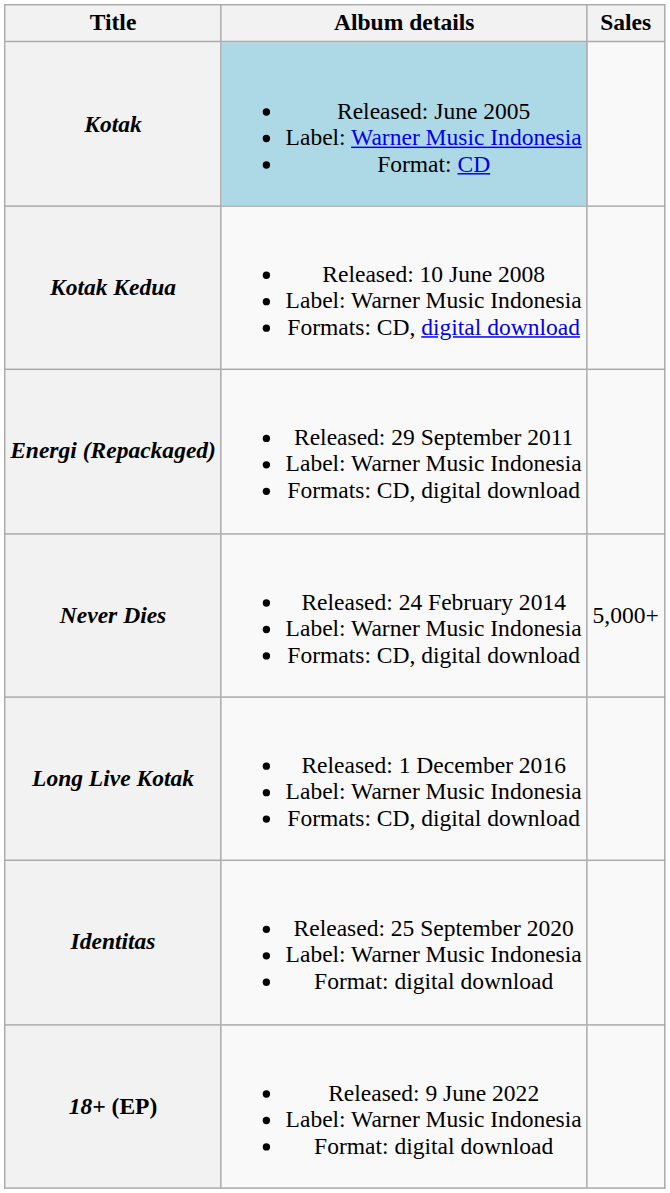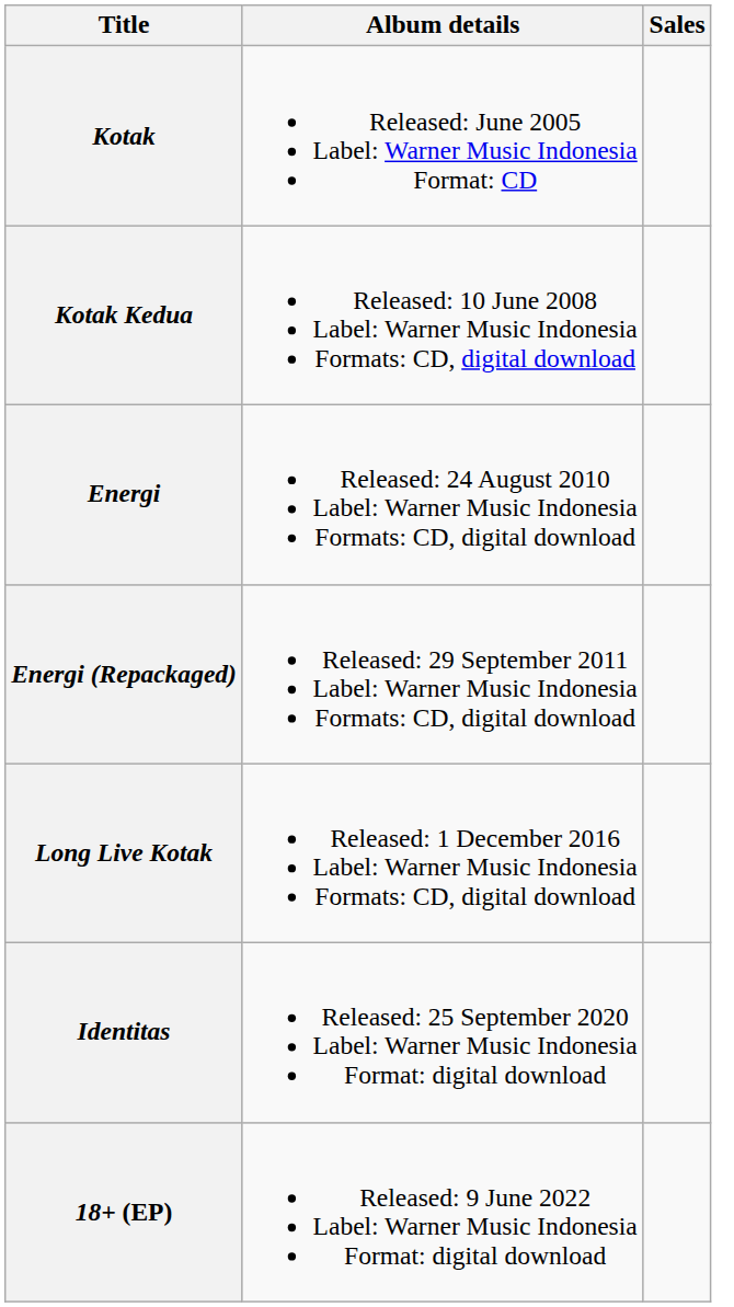Kotak | Album details: lightblue background -> no background
+ row: Energi | Released: 24 August 2010 Label: Warner Music Indonesia Formats: CD, digital download
- row: Never Dies | Released: 24 February 2014 Label: Warner Music Indonesia Formats: CD, digital download | 5,000+
